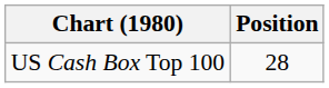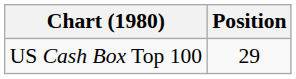US Cash Box Top 100 | Position: 28 -> 29
